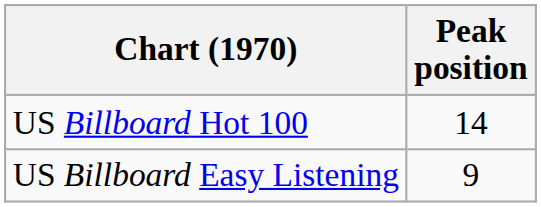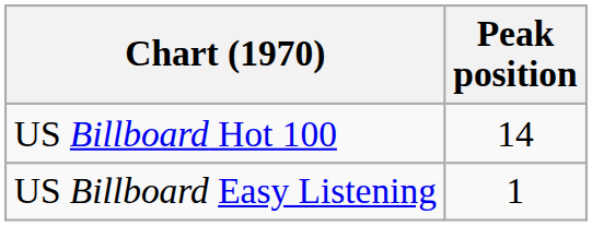US Billboard Easy Listening | Peak position: 9 -> 1
